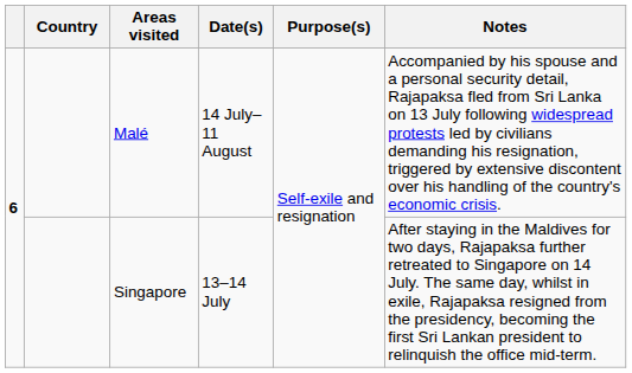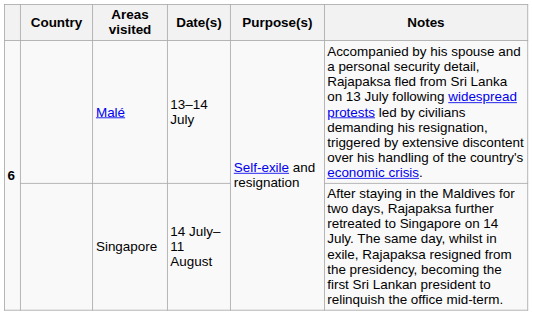Malé | Date(s): 14 July–11 August -> 13–14 July
Singapore | Date(s): 13–14 July -> 14 July–11 August
